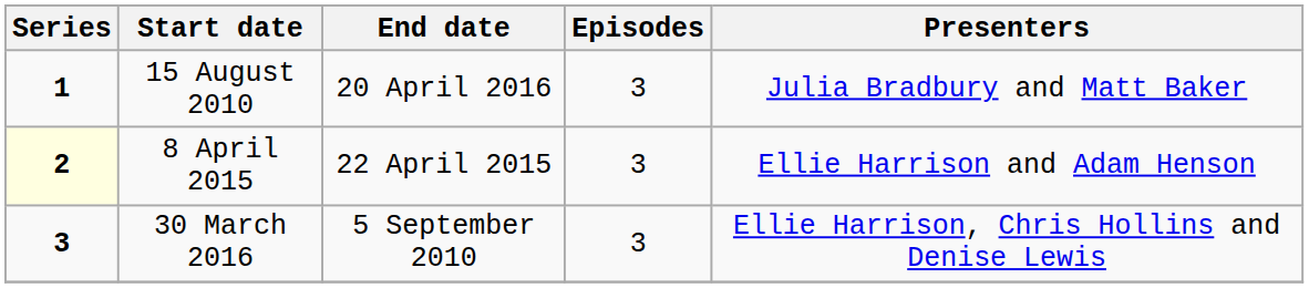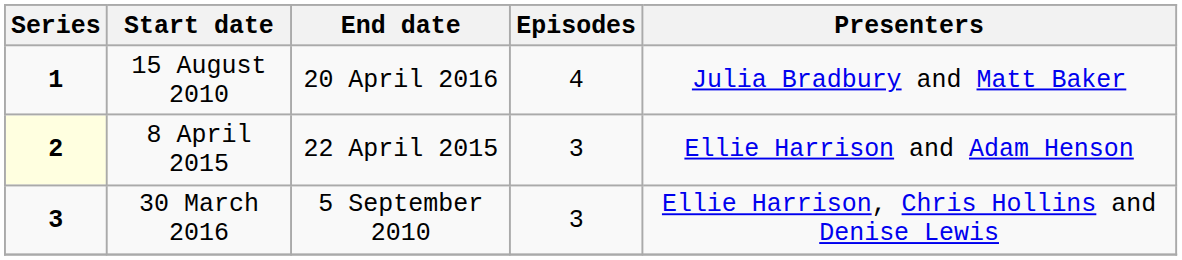15 August 2010 | Episodes: 3 -> 4
